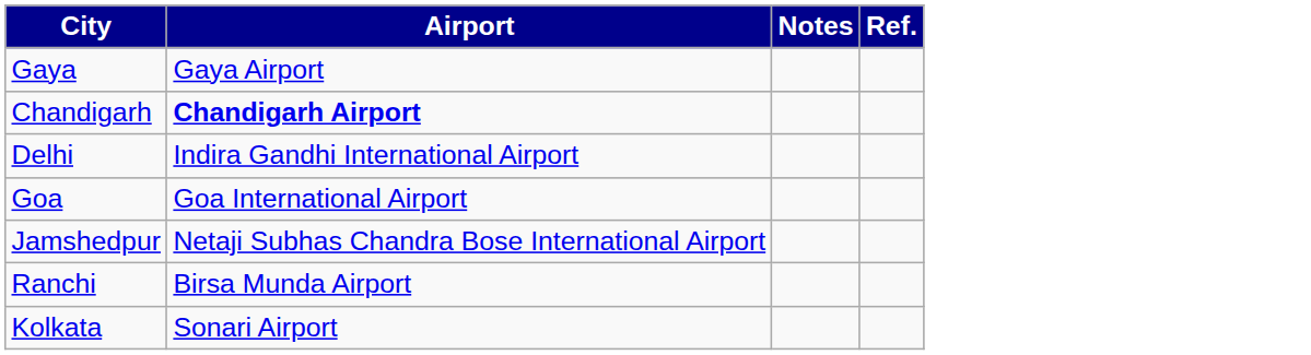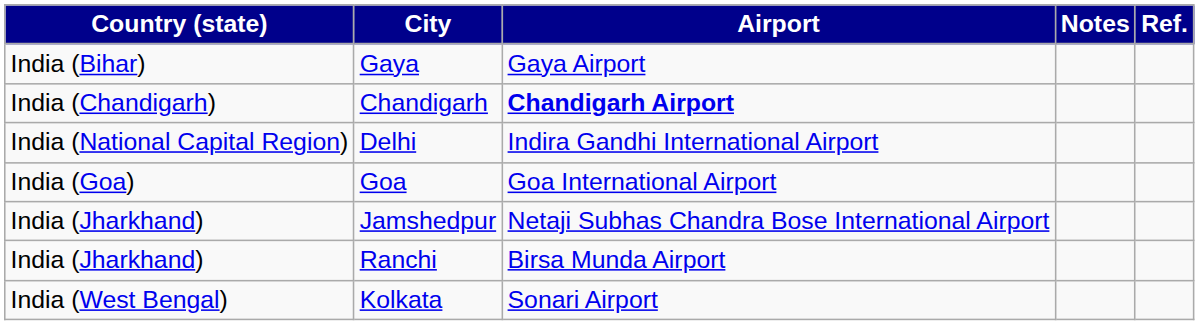+ column: Country (state) | India (Bihar) | India (Chandigarh) | India (National Capital Region) | India (Goa) | India (Jharkhand) | India (Jharkhand) | India (West Bengal)
